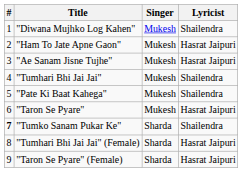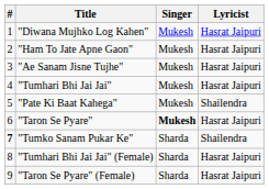"Diwana Mujhko Log Kahen" | Lyricist: Shailendra -> Hasrat Jaipuri
"Tumhari Bhi Jai Jai" | Lyricist: Shailendra -> Hasrat Jaipuri
"Taron Se Pyare" | Singer: normal -> bold
